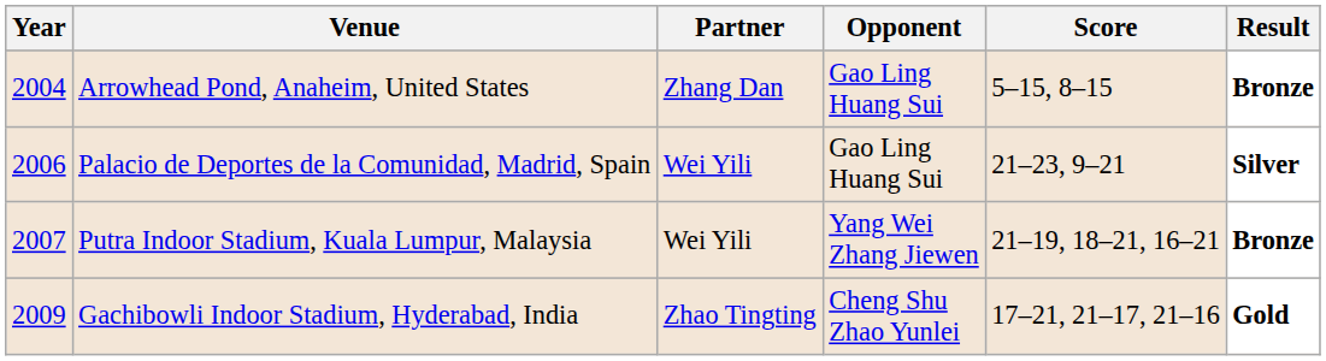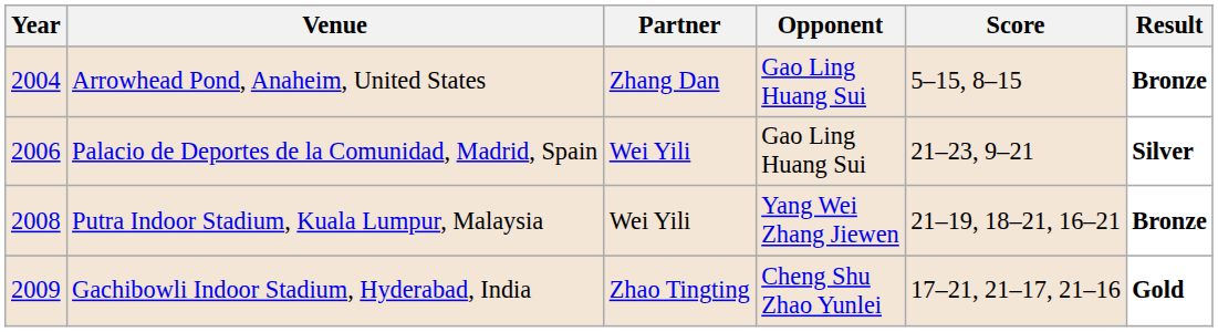Putra Indoor Stadium, Kuala Lumpur, Malaysia | Year: 2007 -> 2008
